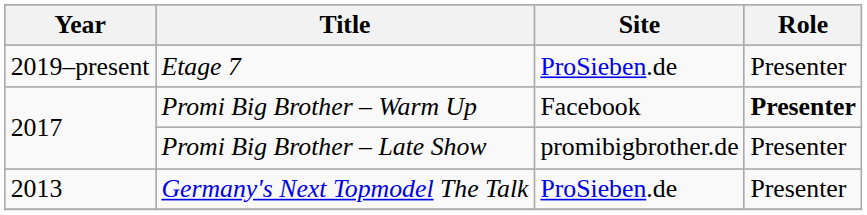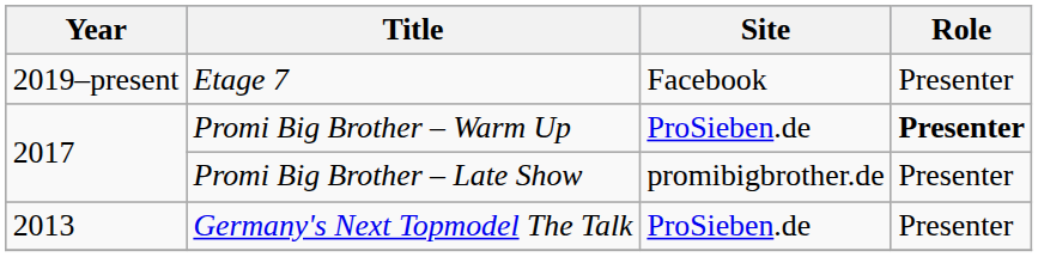Etage 7 | Site: ProSieben.de -> Facebook
Promi Big Brother – Warm Up | Site: Facebook -> ProSieben.de
